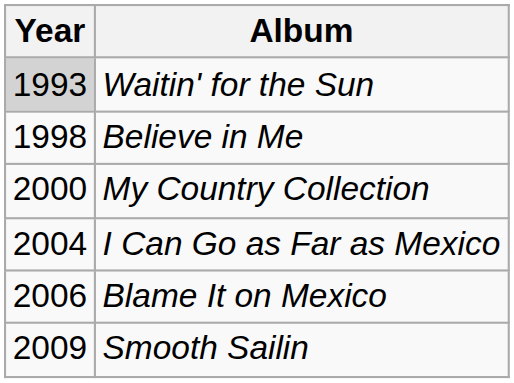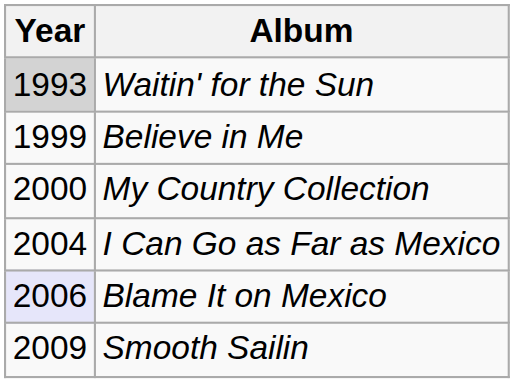Believe in Me | Year: 1998 -> 1999
Blame It on Mexico | Year: no background -> lavender background
